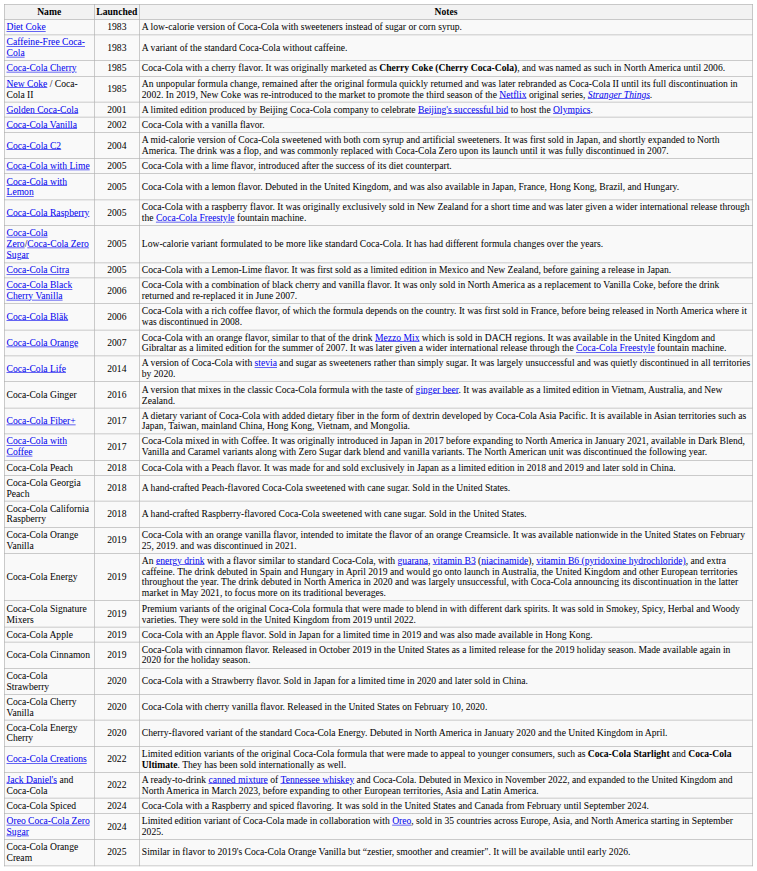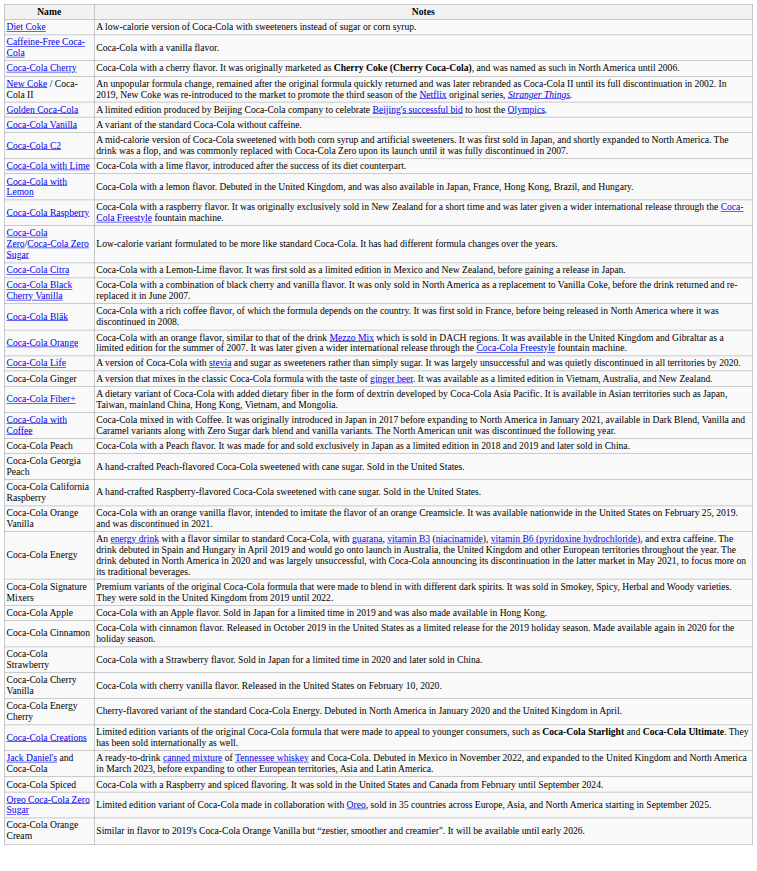- column: Launched | 1983 | 1983 | 1985 | 1985 | 2001 | 2002 | 2004 | 2005 | 2005 | 2005 | 2005 | 2005 | 2006 | 2006 | 2007 | 2014 | 2016 | 2017 | 2017 | 2018 | 2018 | 2018 | 2019 | 2019 | 2019 | 2019 | 2019 | 2020 | 2020 | 2020 | 2022 | 2022 | 2024 | 2024 | 2025
Caffeine-Free Coca-Cola | Notes: A variant of the standard Coca-Cola without caffeine. -> Coca-Cola with a vanilla flavor.
Coca-Cola Vanilla | Notes: Coca-Cola with a vanilla flavor. -> A variant of the standard Coca-Cola without caffeine.
